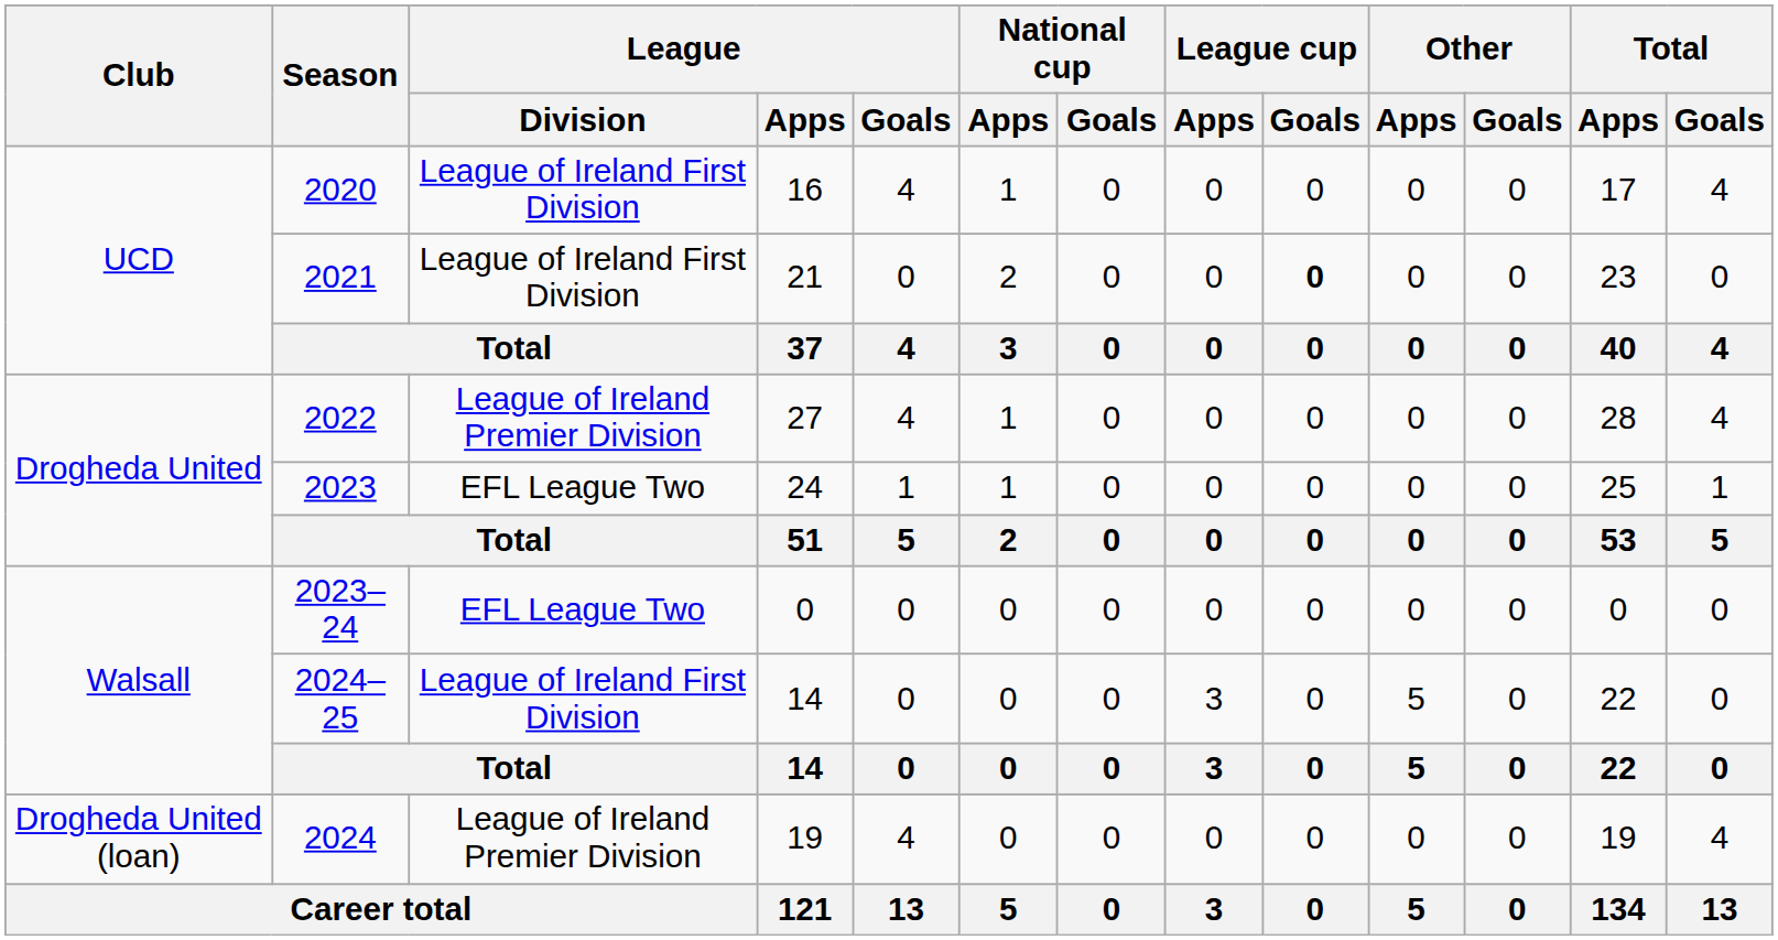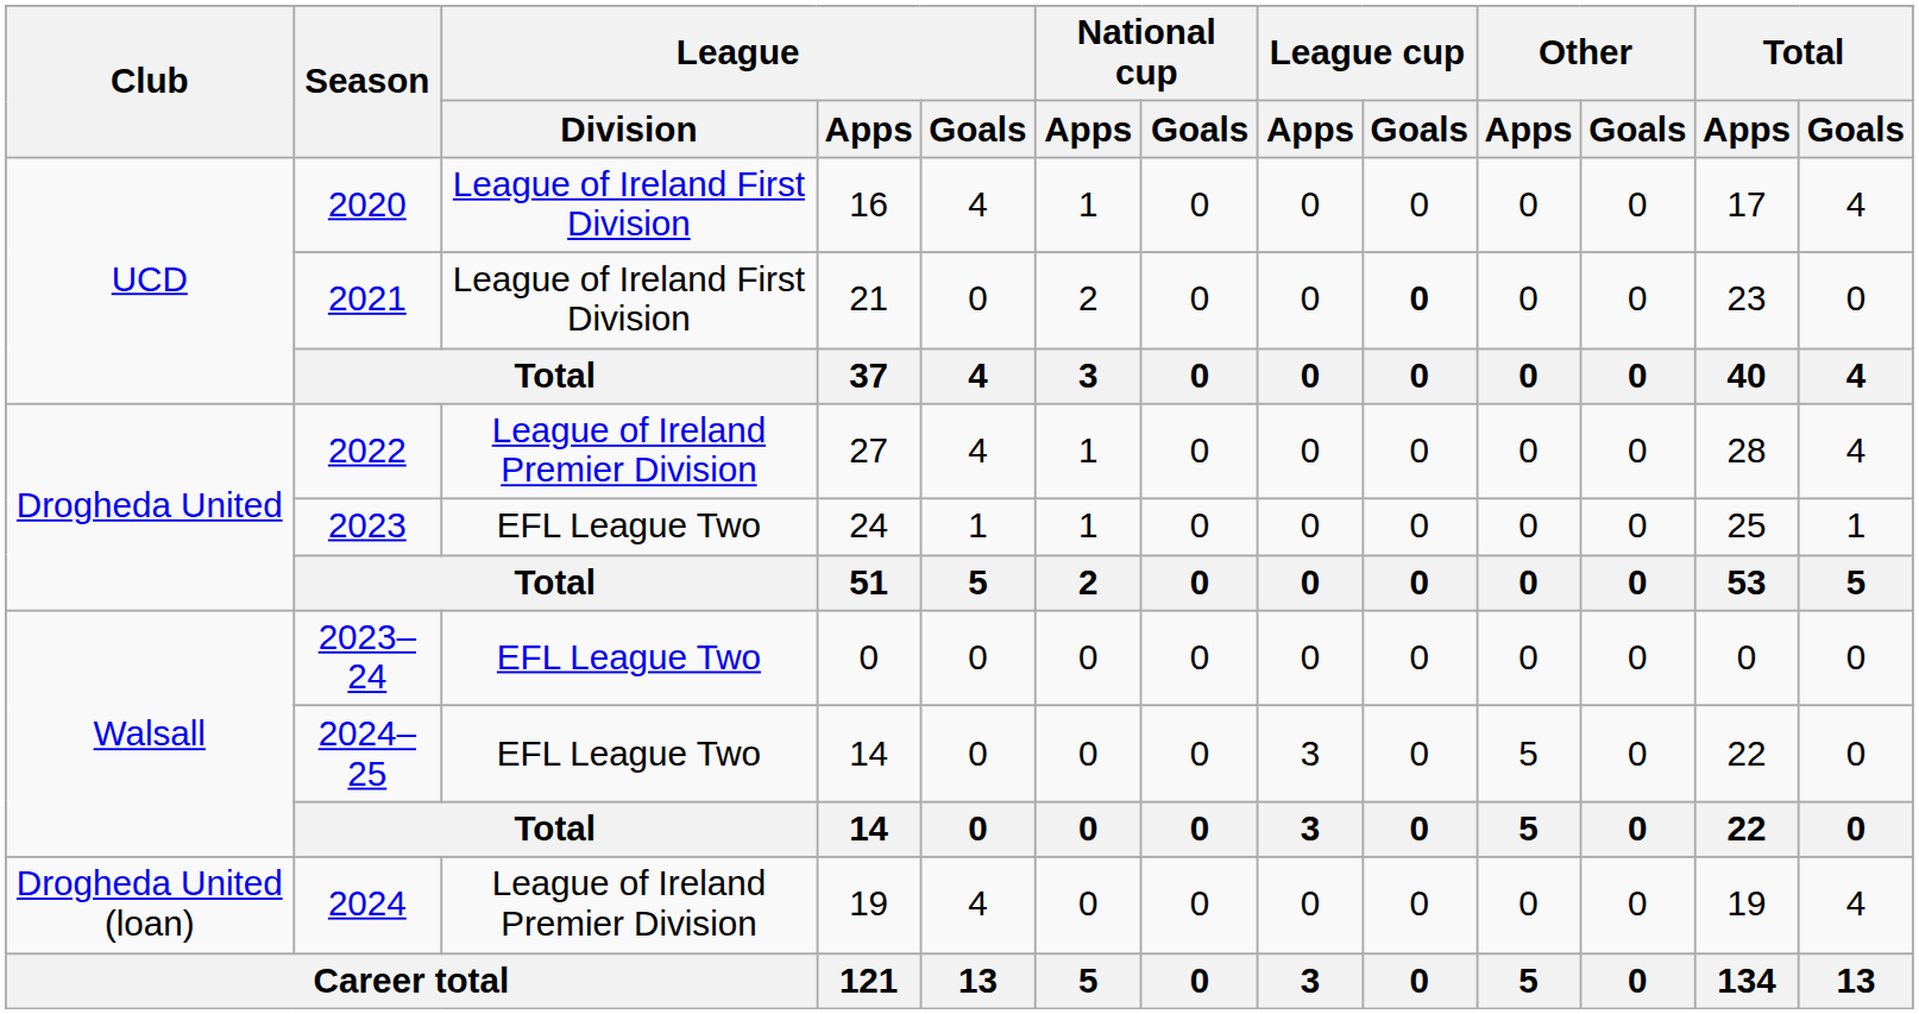2024–25 | League / Division: League of Ireland First Division -> EFL League Two
